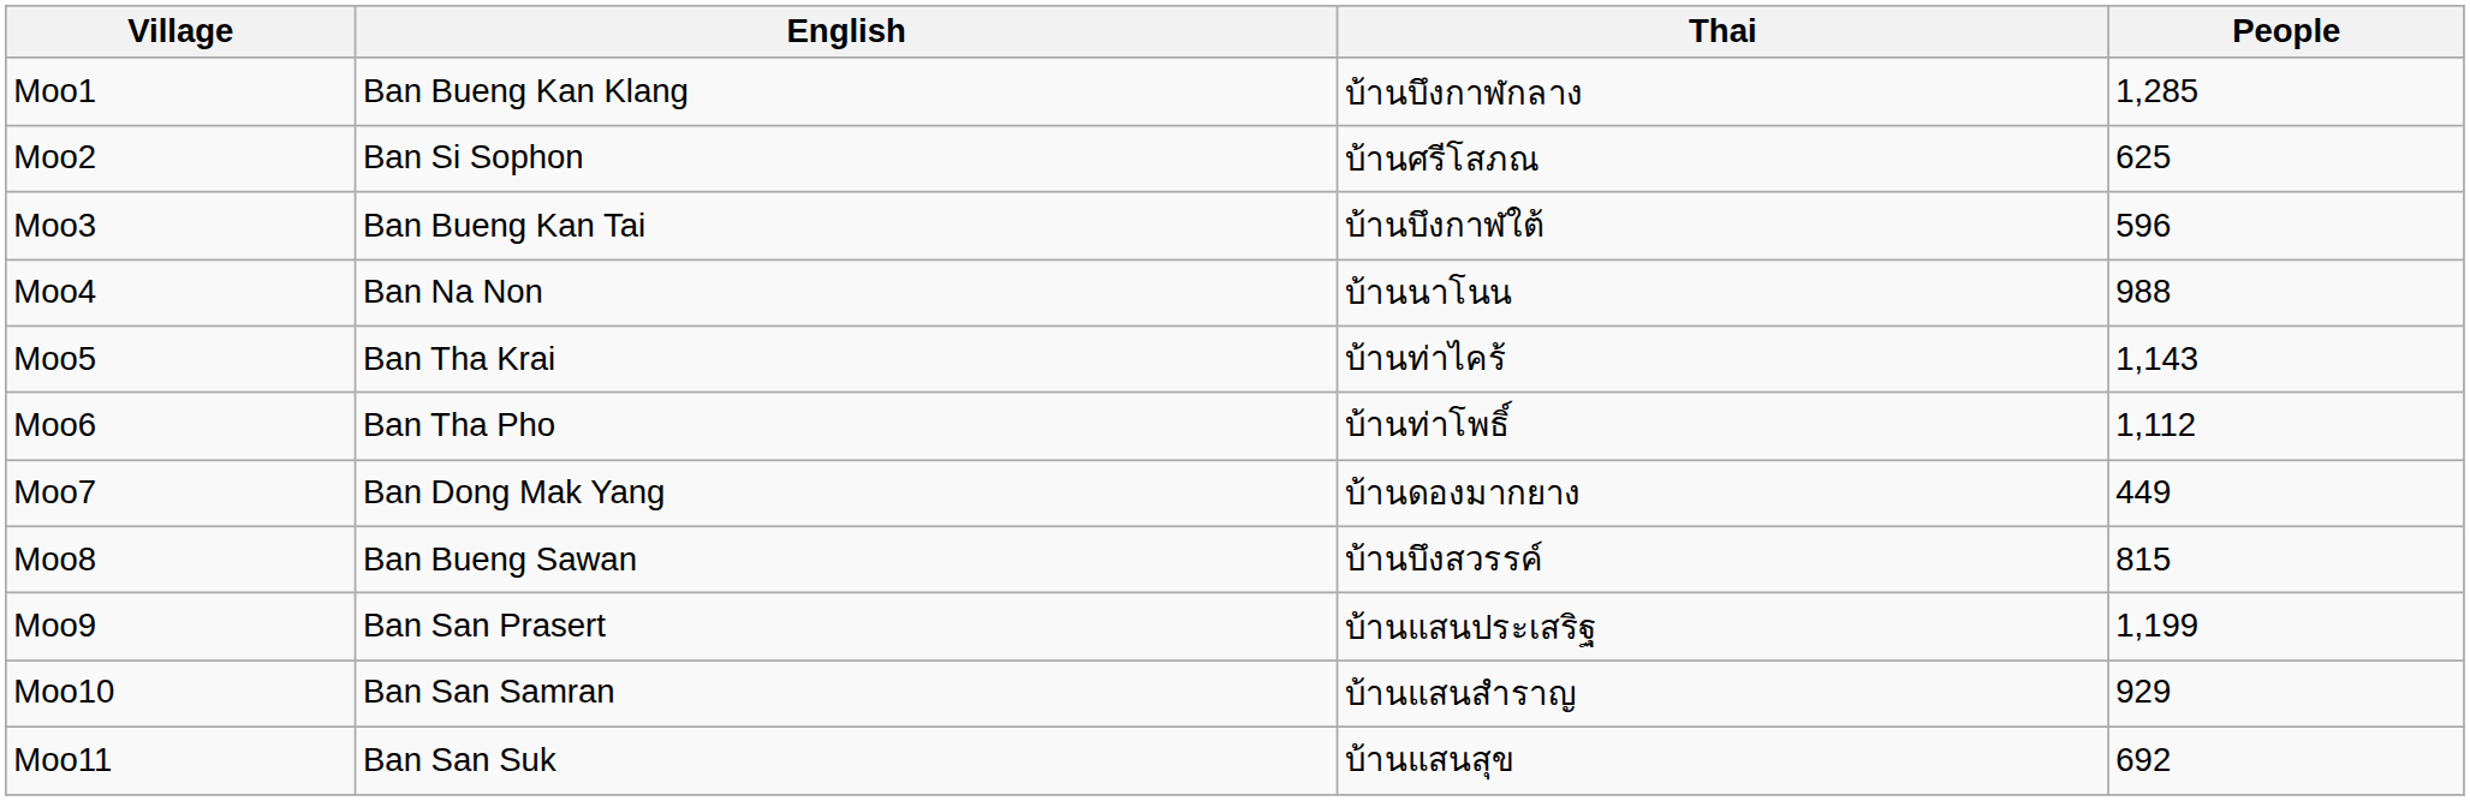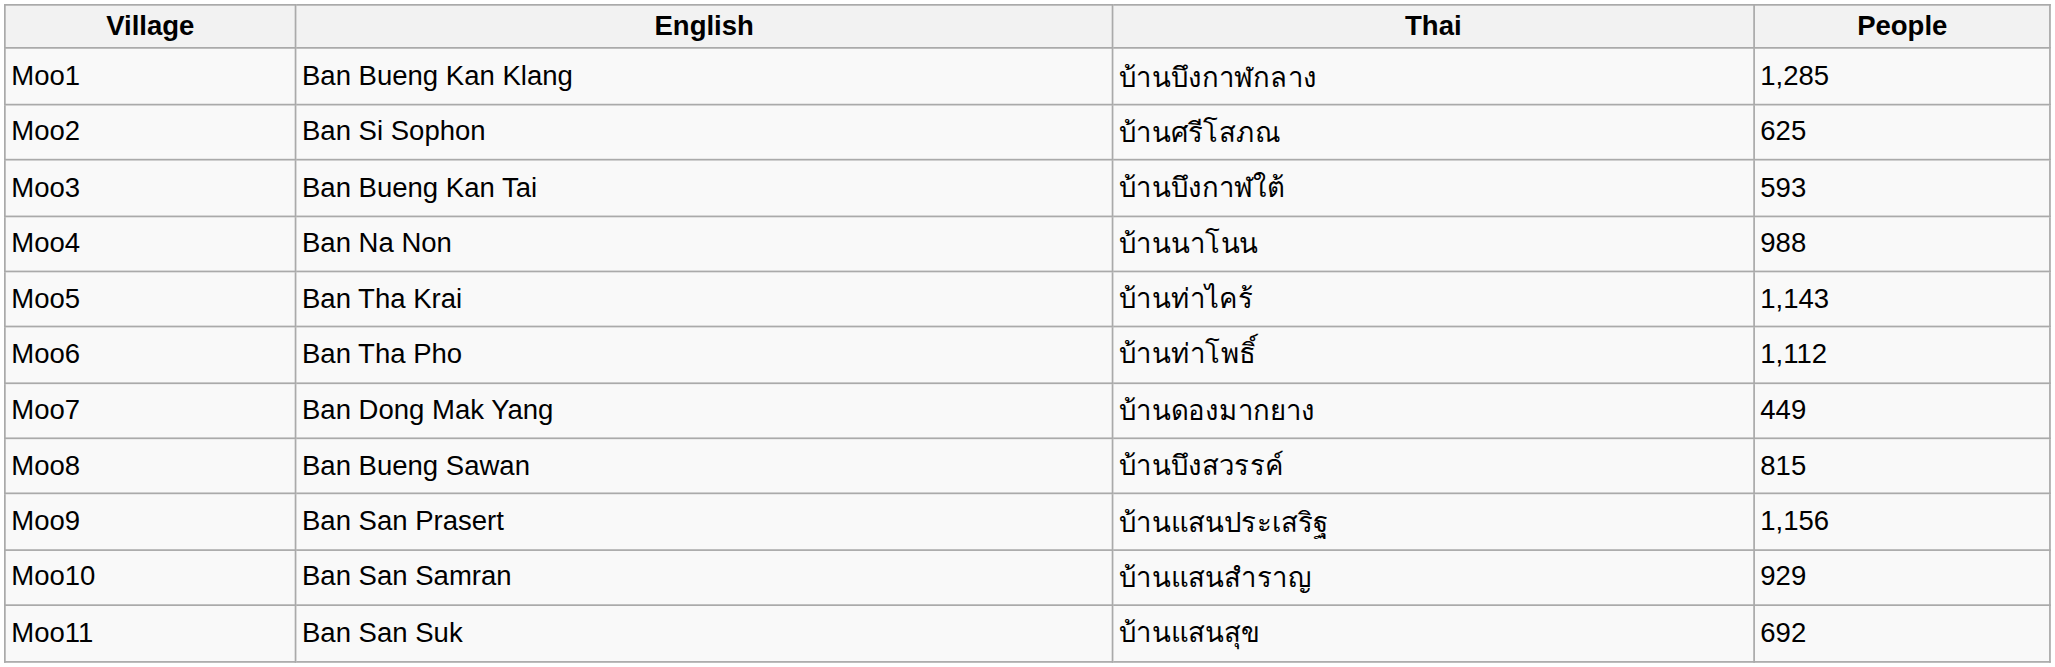Moo3 | People: 596 -> 593
Moo9 | People: 1,199 -> 1,156
